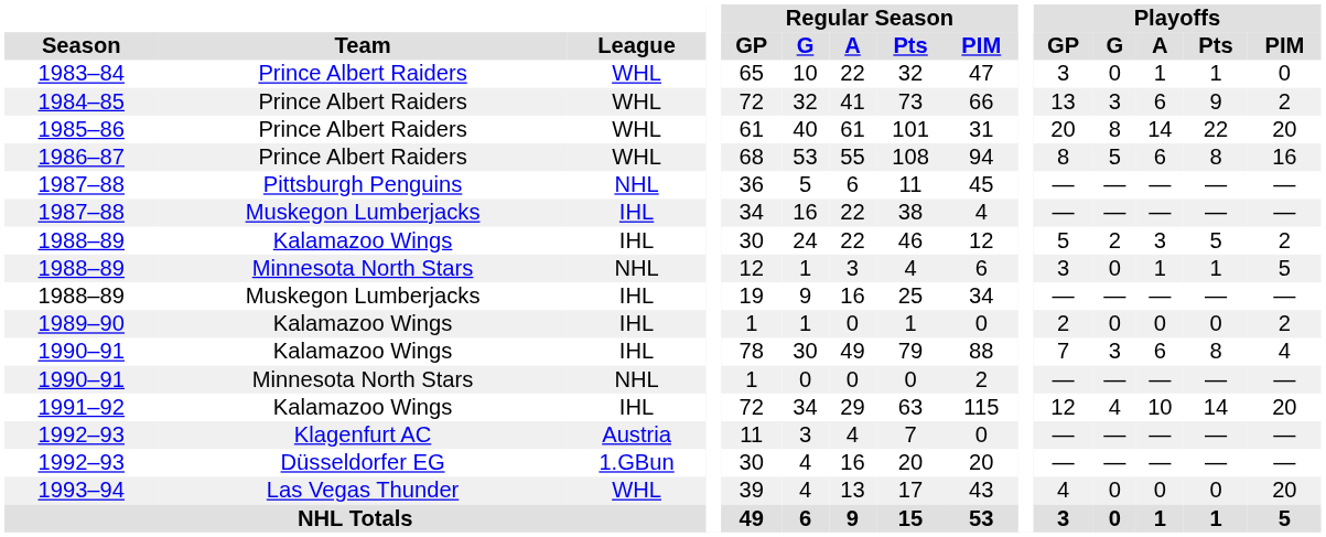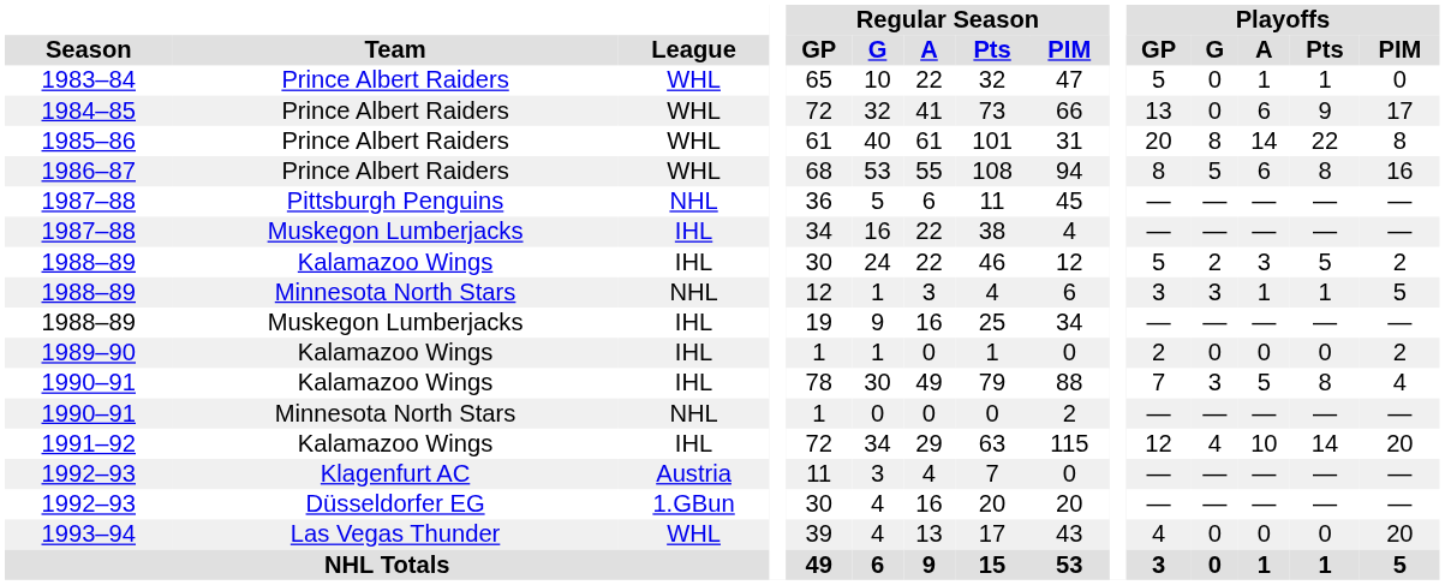1983–84 | Playoffs / GP: 3 -> 5
1984–85 | Playoffs / G: 3 -> 0
1984–85 | Playoffs / PIM: 2 -> 17
1985–86 | Playoffs / PIM: 20 -> 8
1988–89 / Minnesota North Stars | Playoffs / G: 0 -> 3
1990–91 / Kalamazoo Wings | Playoffs / A: 6 -> 5
